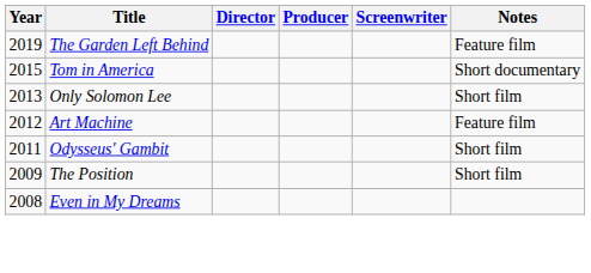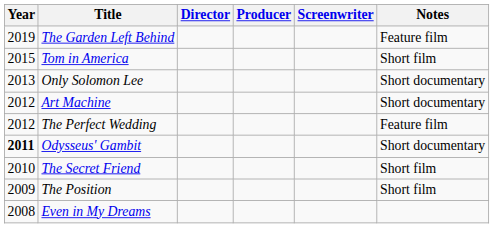Tom in America | Notes: Short documentary -> Short film
Only Solomon Lee | Notes: Short film -> Short documentary
Art Machine | Notes: Feature film -> Short documentary
+ row: 2012 | The Perfect Wedding | Feature film
Odysseus' Gambit | Year: normal -> bold
Odysseus' Gambit | Notes: Short film -> Short documentary
+ row: 2010 | The Secret Friend | Short film
